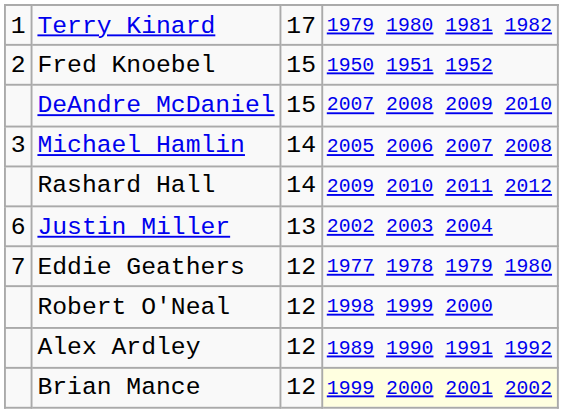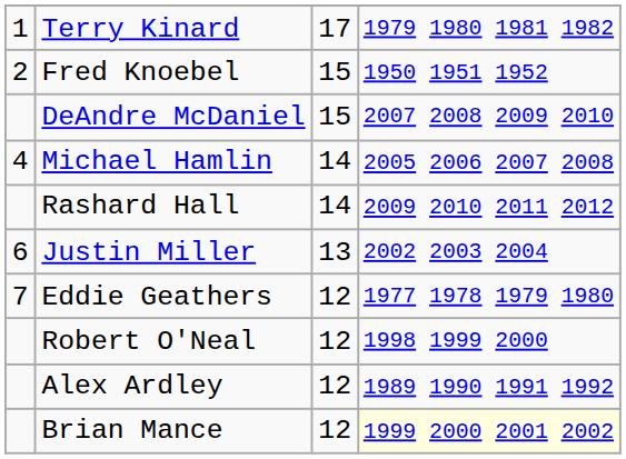Michael Hamlin | column 1: 3 -> 4
